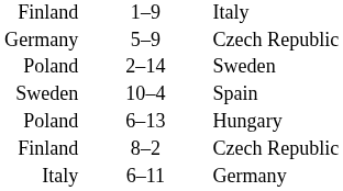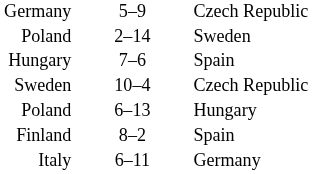- row: Finland | 1–9 | Italy
+ row: Hungary | 7–6 | Spain
10–4 | column 3: Spain -> Czech Republic
8–2 | column 3: Czech Republic -> Spain
